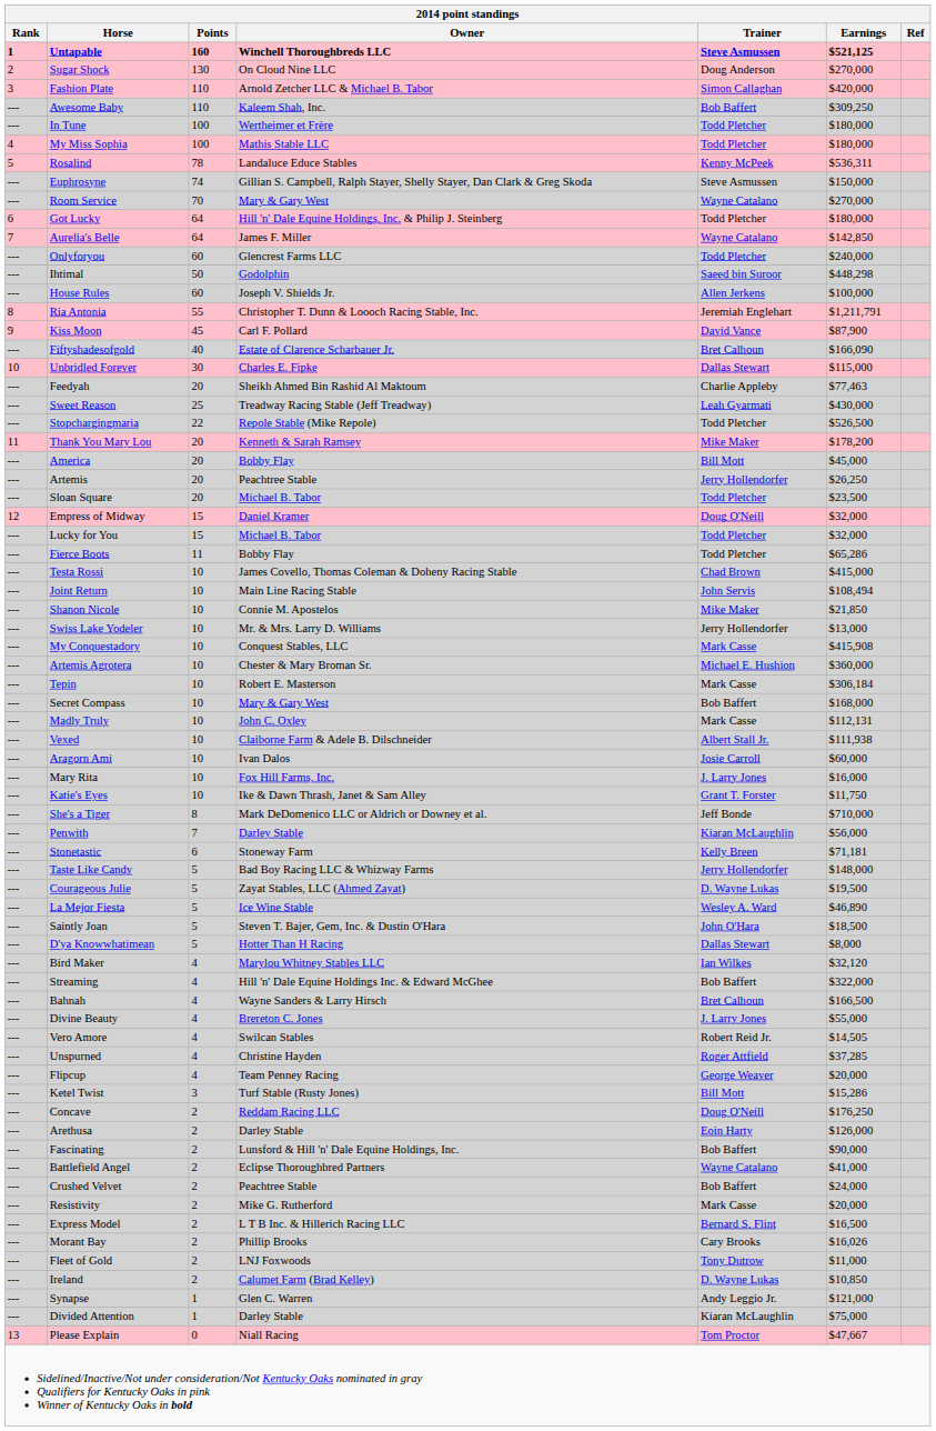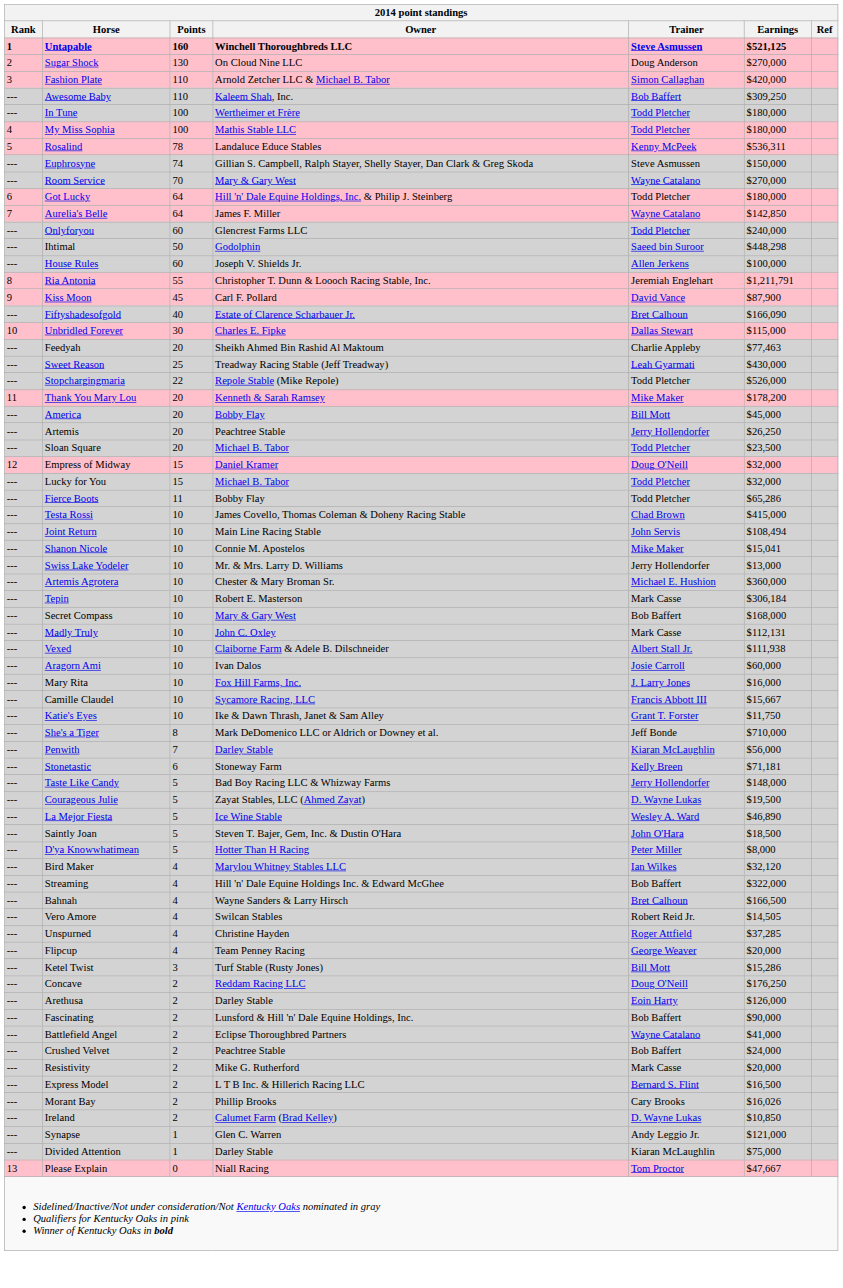Stopchargingmaria | Earnings: $526,500 -> $526,000
Shanon Nicole | Earnings: $21,850 -> $15,041
- row: --- | My Conquestadory | 10 | Conquest Stables, LLC | Mark Casse | $415,908
+ row: --- | Camille Claudel | 10 | Sycamore Racing, LLC | Francis Abbott III | $15,667
D'ya Knowwhatimean | Trainer: Dallas Stewart -> Peter Miller
- row: --- | Divine Beauty | 4 | Brereton C. Jones | J. Larry Jones | $55,000
- row: --- | Fleet of Gold | 2 | LNJ Foxwoods | Tony Dutrow | $11,000
